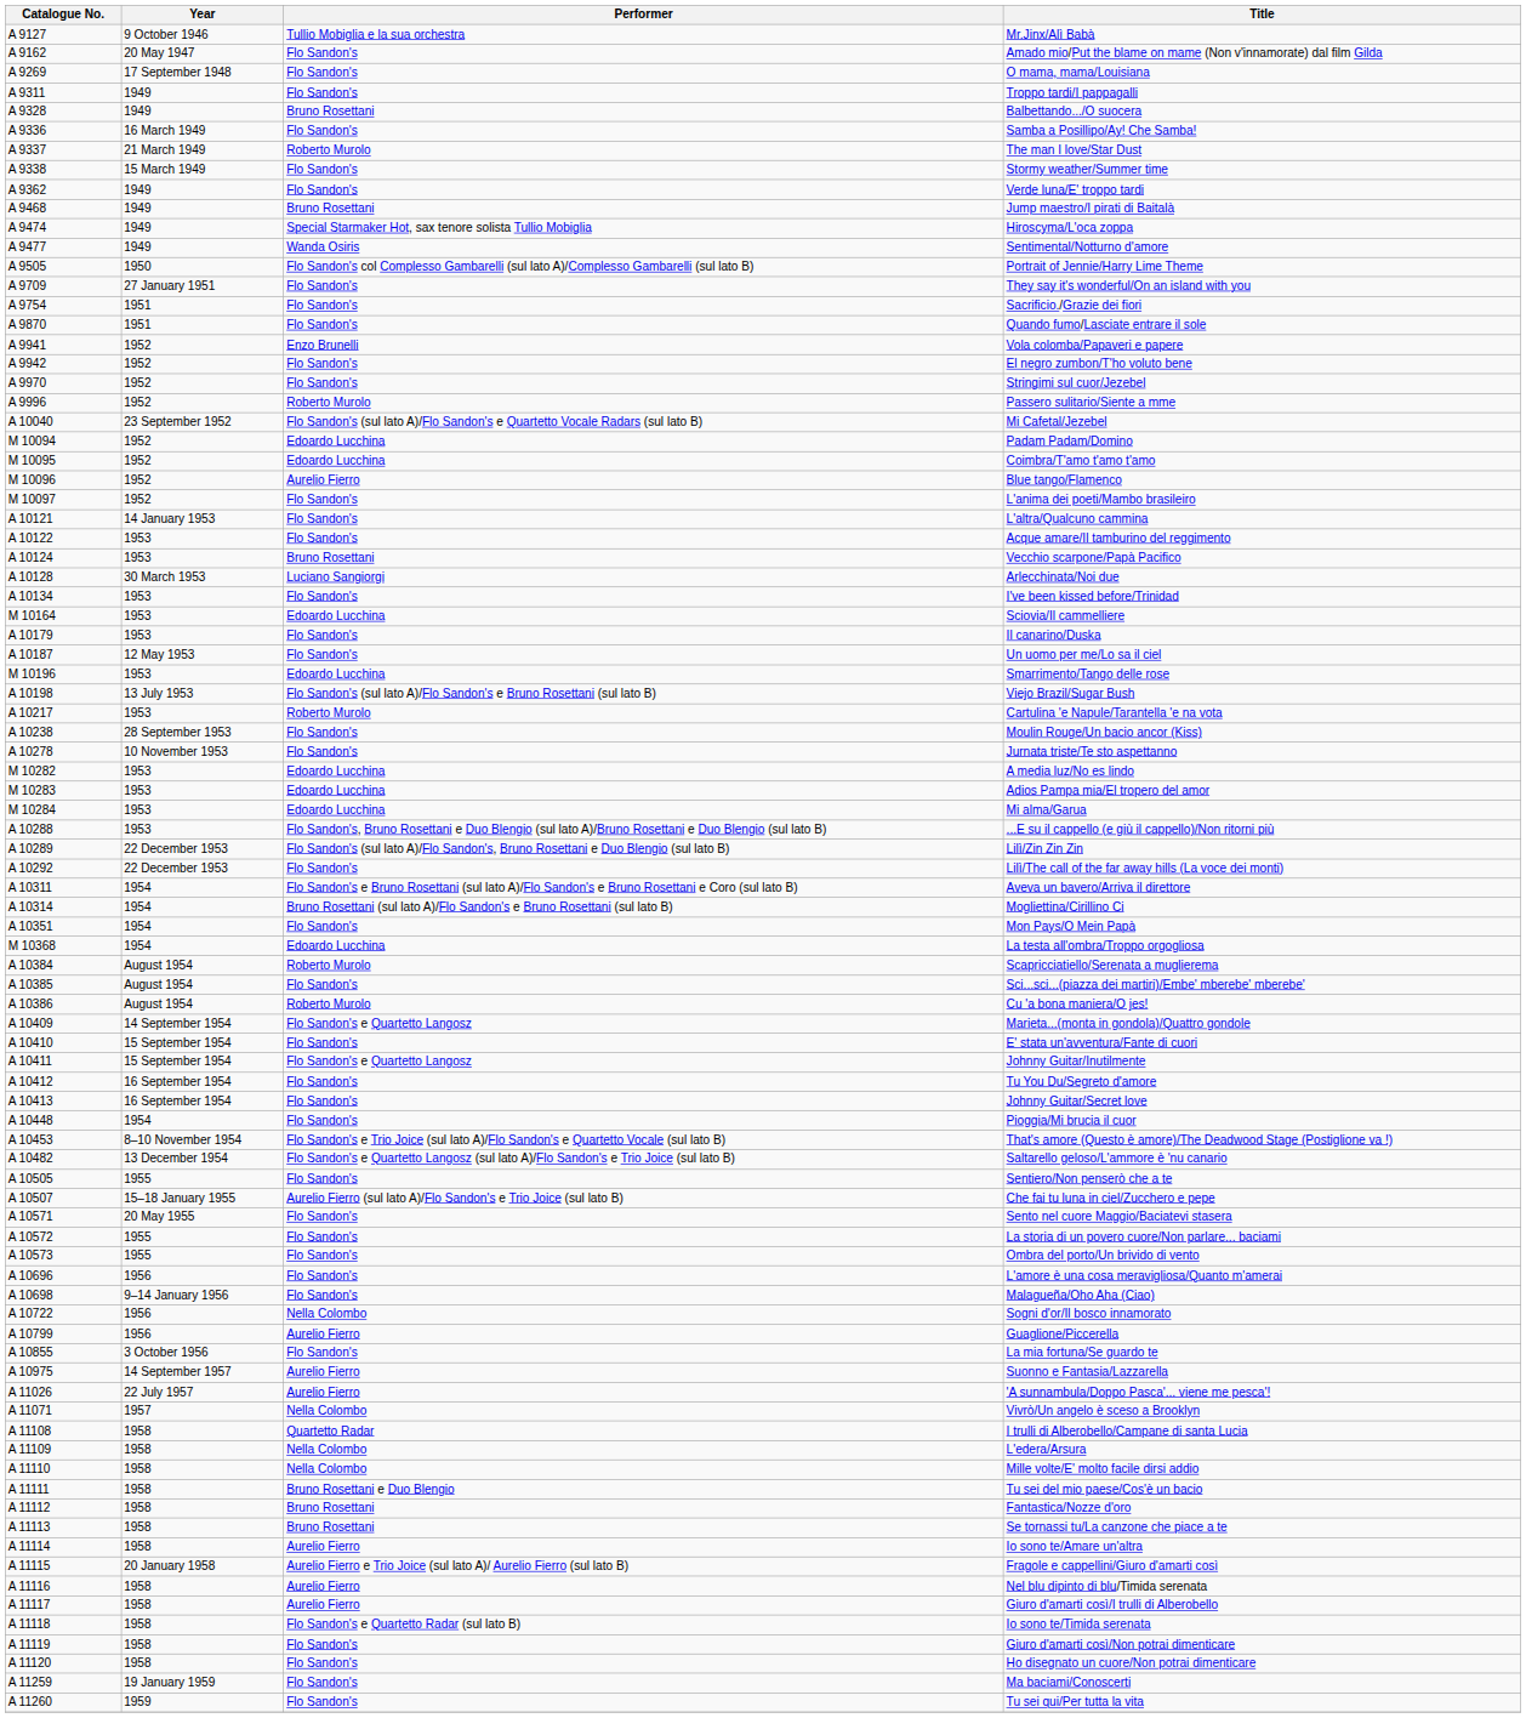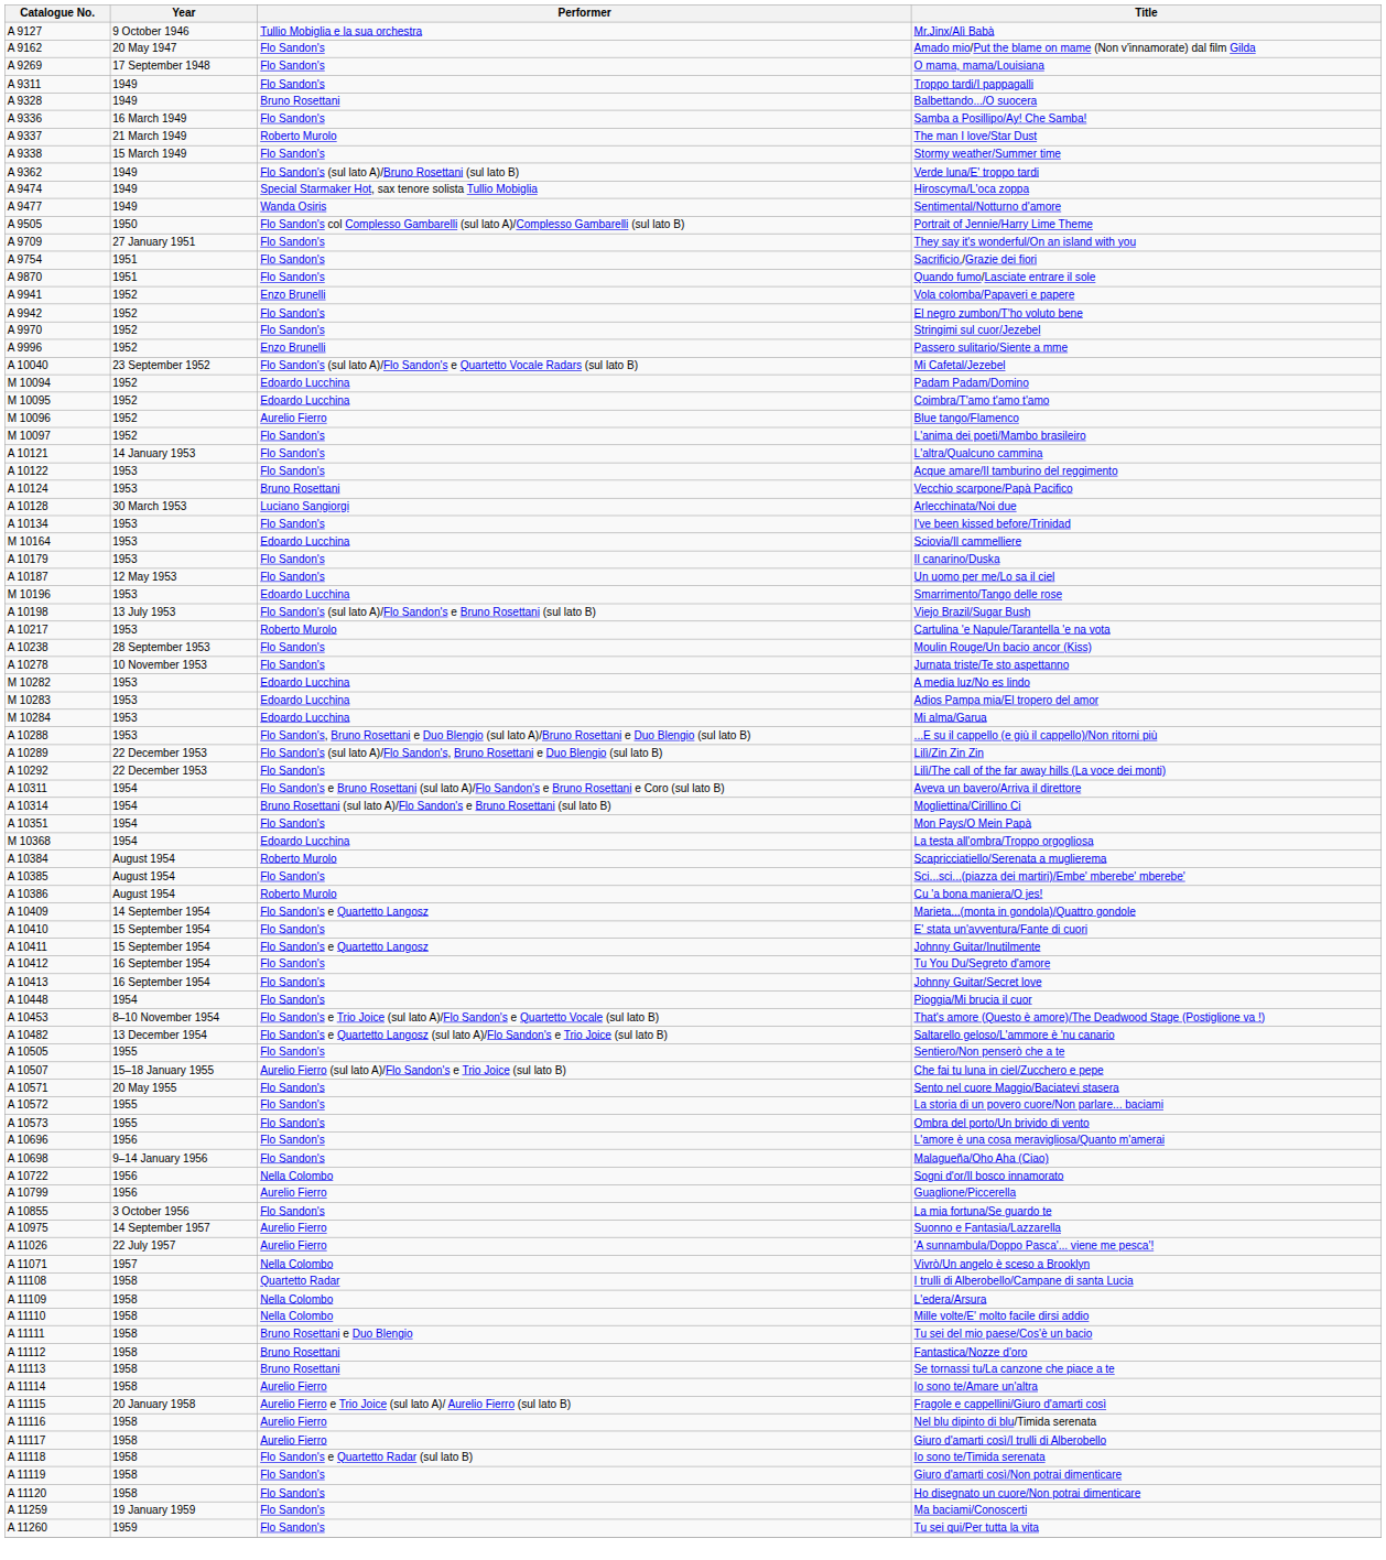Verde luna/E' troppo tardi | Performer: Flo Sandon's -> Flo Sandon's (sul lato A)/Bruno Rosettani (sul lato B)
- row: A 9468 | 1949 | Bruno Rosettani | Jump maestro/I pirati di Baitalà
Passero sulitario/Siente a mme | Performer: Roberto Murolo -> Enzo Brunelli
